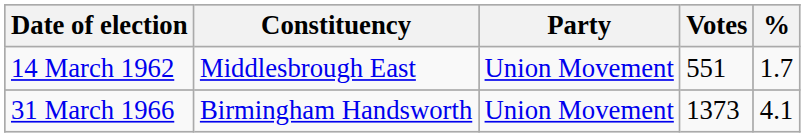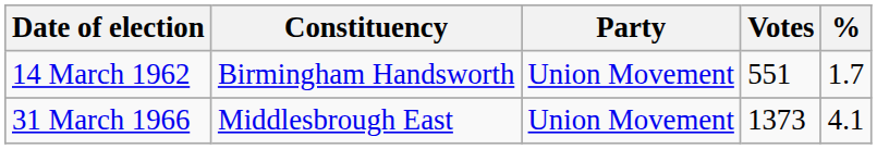14 March 1962 | Constituency: Middlesbrough East -> Birmingham Handsworth
31 March 1966 | Constituency: Birmingham Handsworth -> Middlesbrough East
